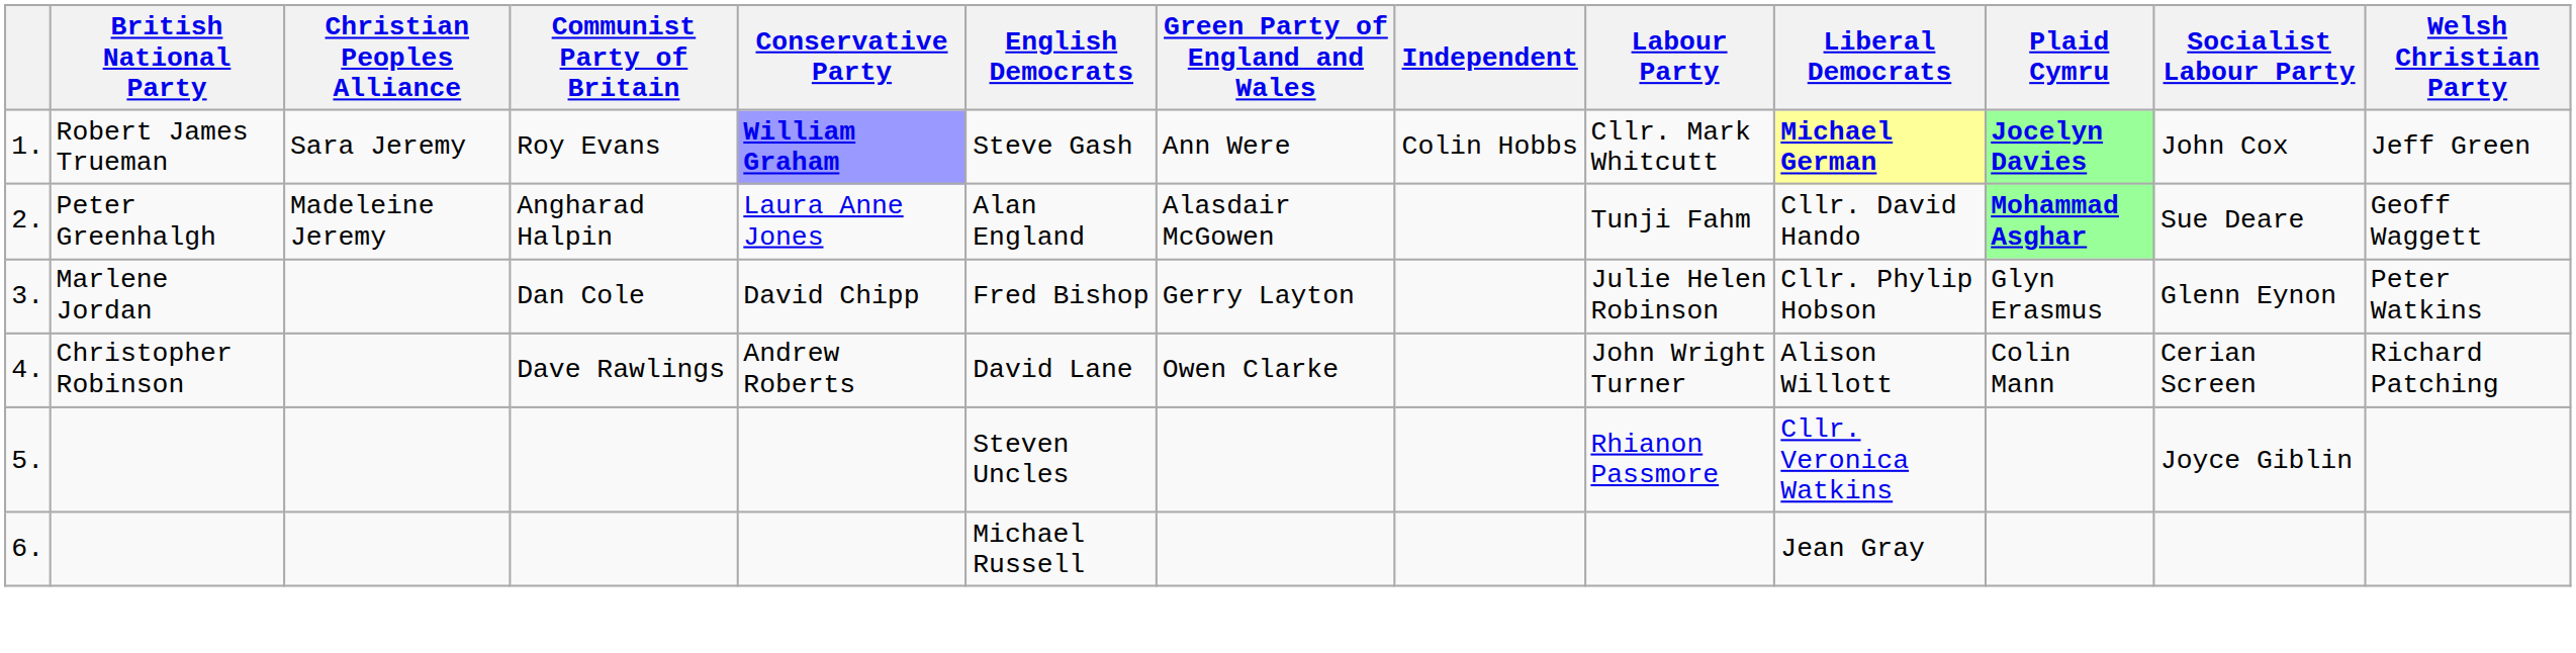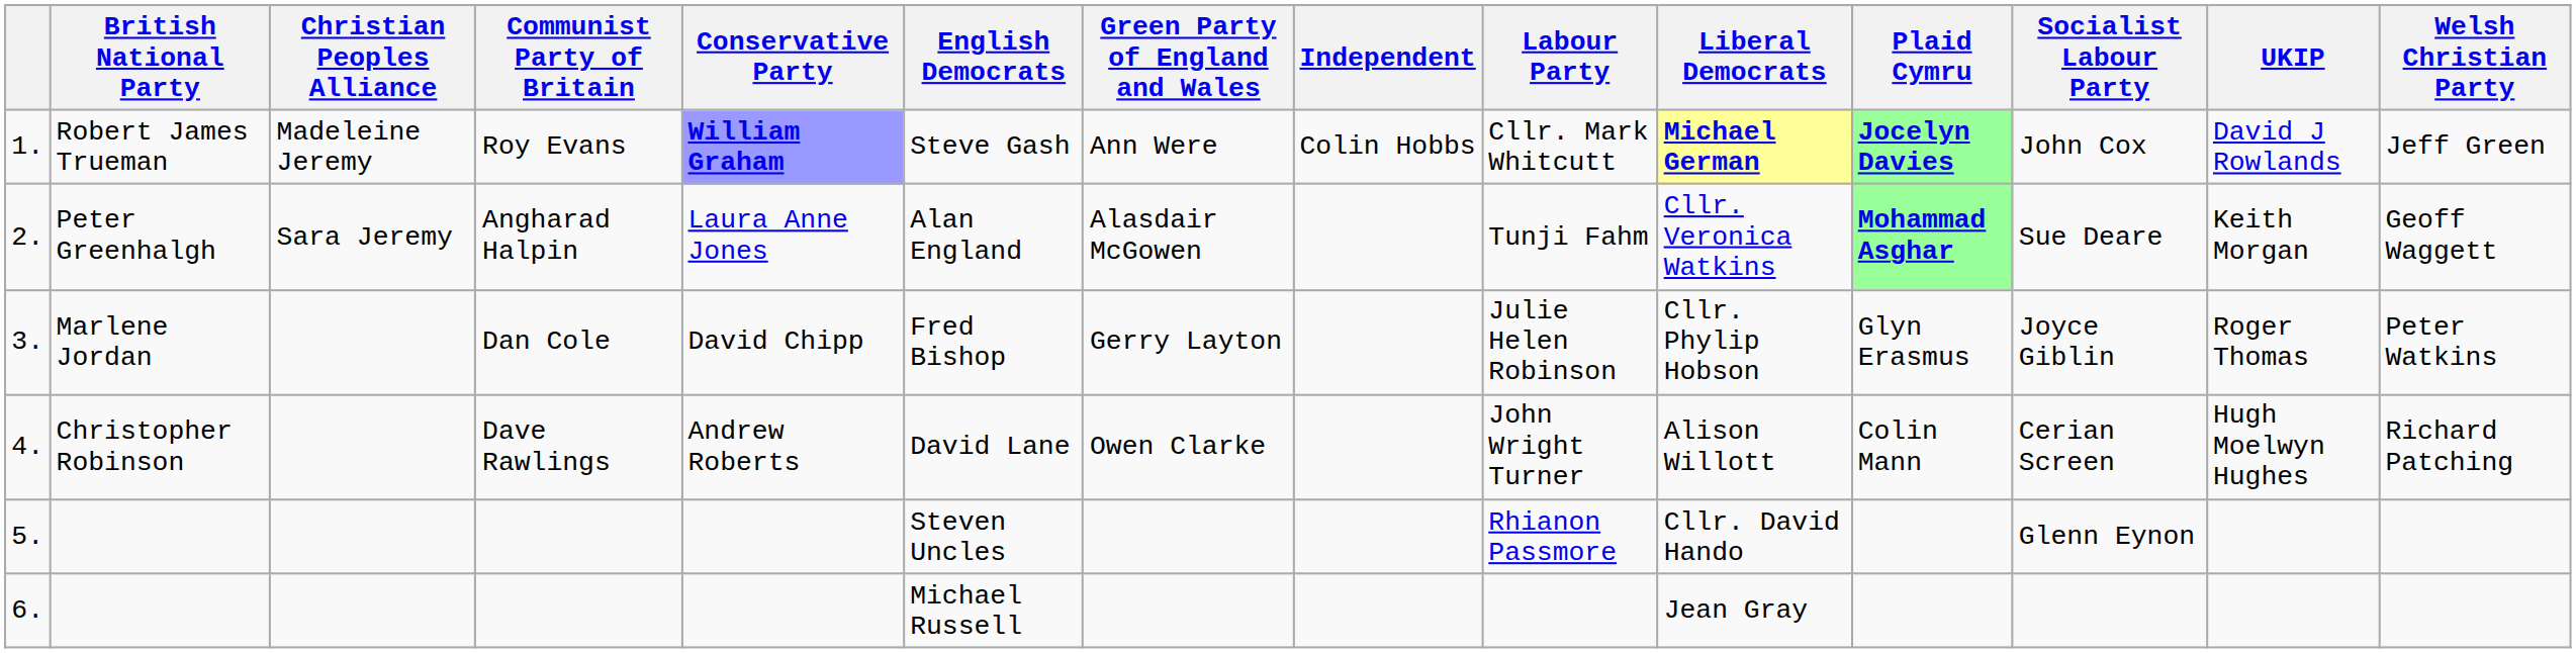+ column: UKIP | David J Rowlands | Keith Morgan | Roger Thomas | Hugh Moelwyn Hughes
1. | Christian Peoples Alliance: Sara Jeremy -> Madeleine Jeremy
2. | Christian Peoples Alliance: Madeleine Jeremy -> Sara Jeremy
2. | Liberal Democrats: Cllr. David Hando -> Cllr. Veronica Watkins
3. | Socialist Labour Party: Glenn Eynon -> Joyce Giblin
5. | Liberal Democrats: Cllr. Veronica Watkins -> Cllr. David Hando
5. | Socialist Labour Party: Joyce Giblin -> Glenn Eynon
